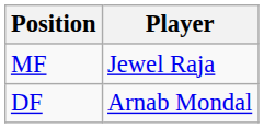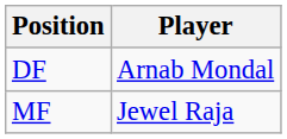rows swapped: DF <-> MF
